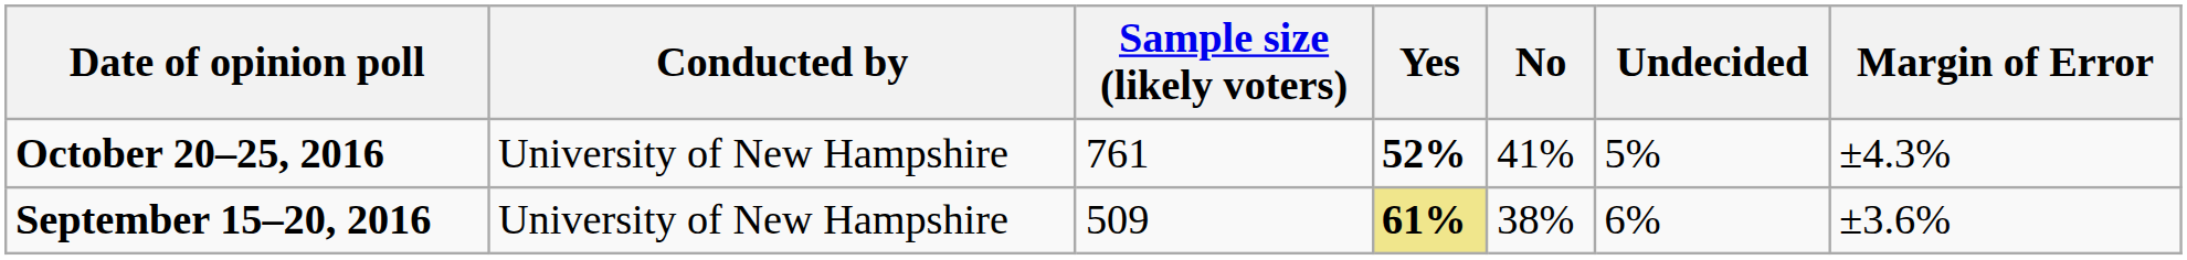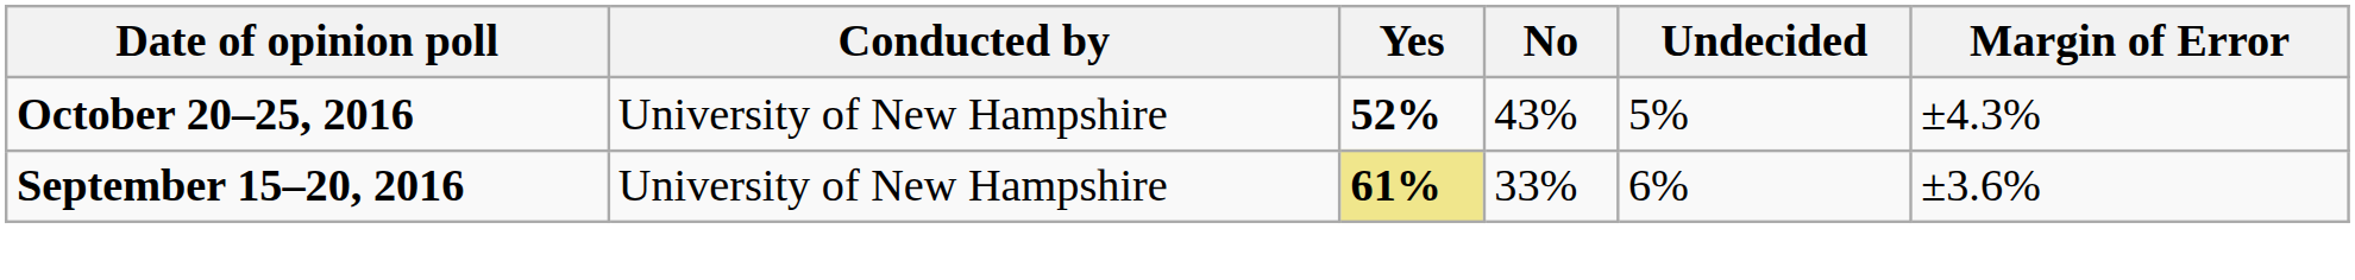- column: Sample size (likely voters) | 761 | 509
October 20–25, 2016 | No: 41% -> 43%
September 15–20, 2016 | No: 38% -> 33%
